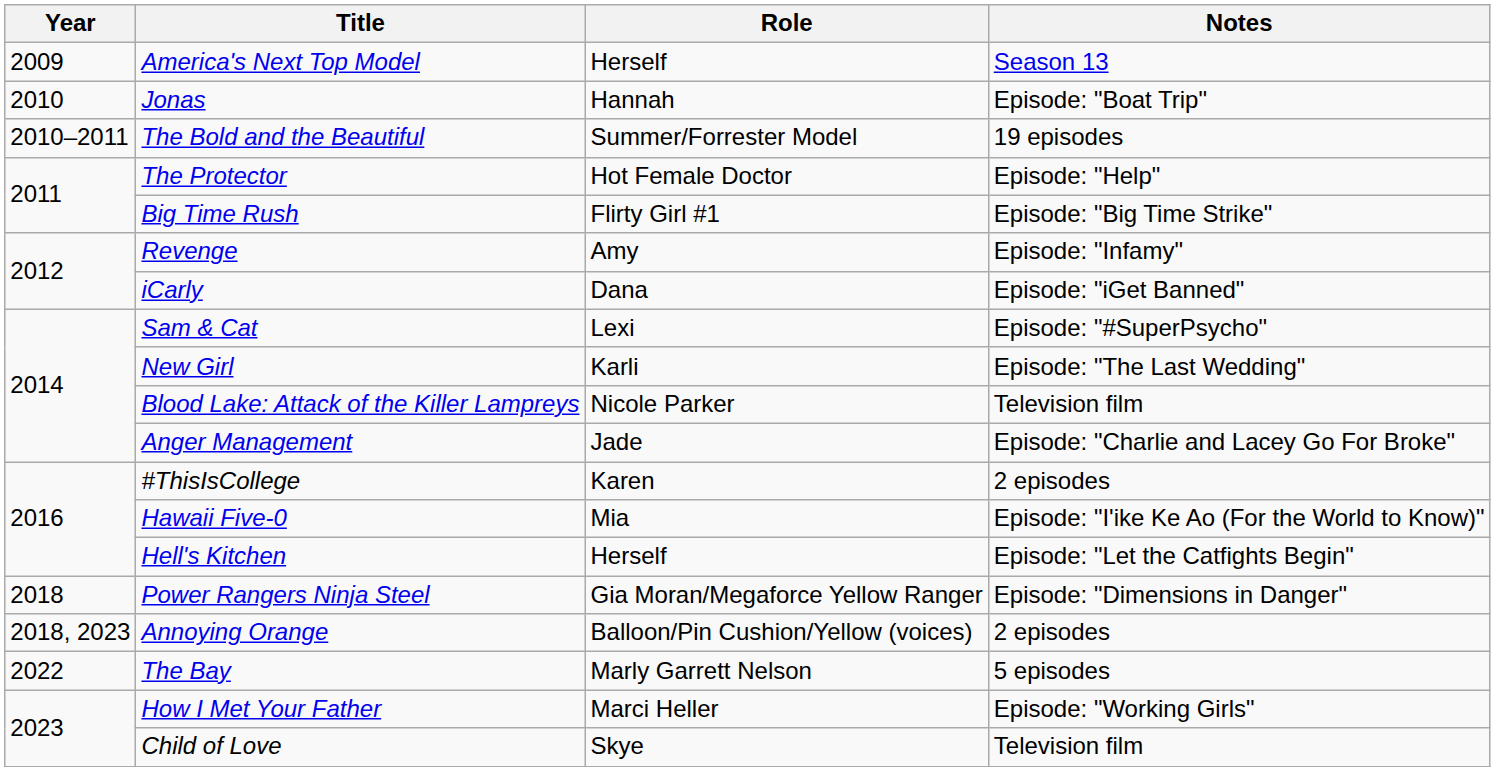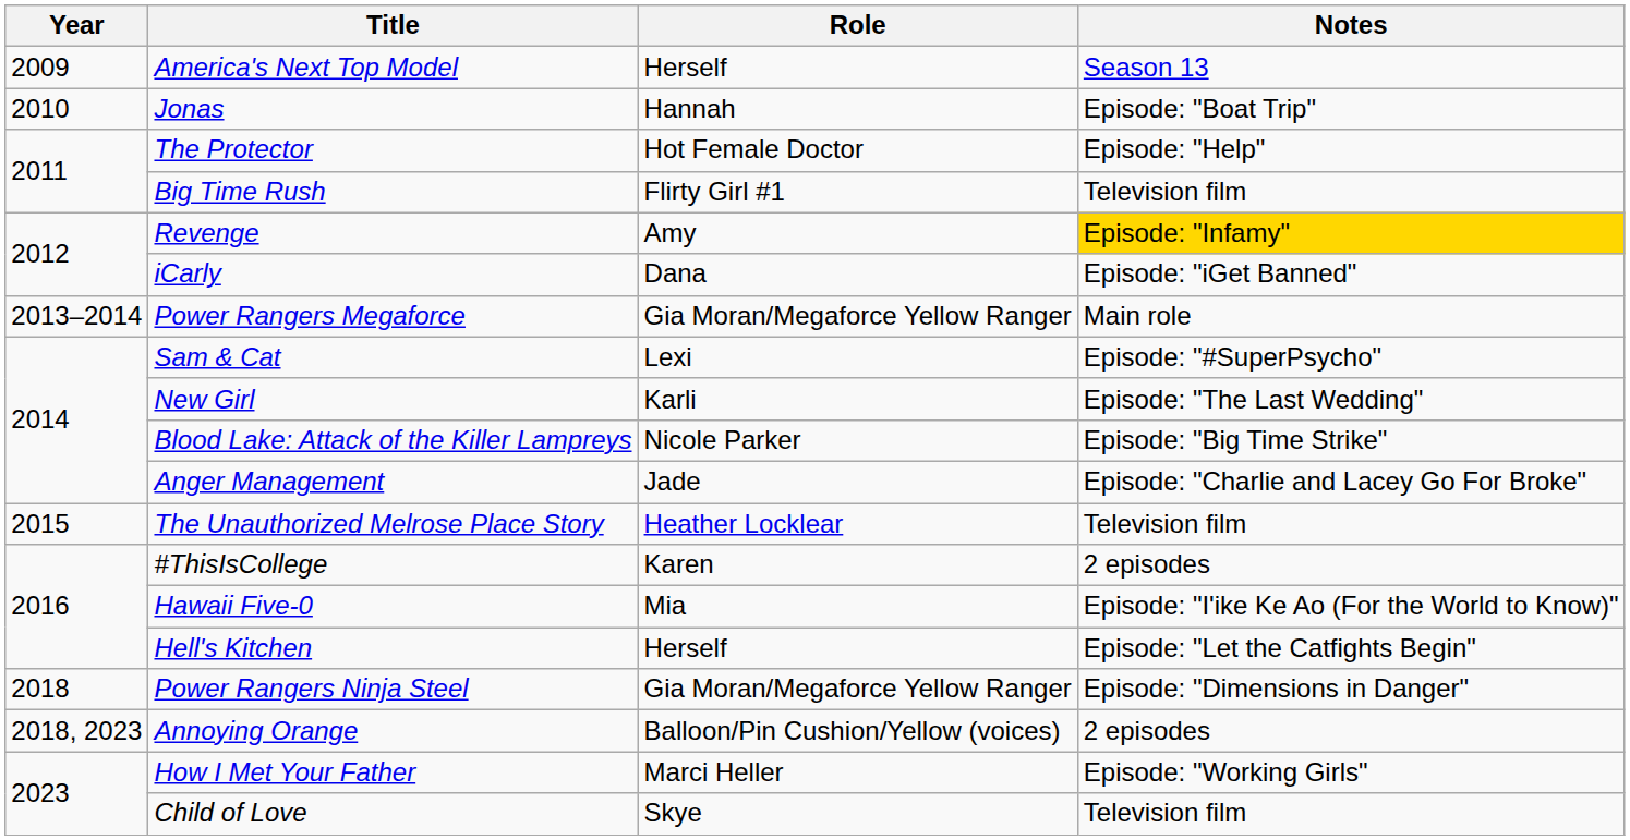- row: 2010–2011 | The Bold and the Beautiful | Summer/Forrester Model | 19 episodes
Big Time Rush | Notes: Episode: "Big Time Strike" -> Television film
Revenge | Notes: no background -> gold background
+ row: 2013–2014 | Power Rangers Megaforce | Gia Moran/Megaforce Yellow Ranger | Main role
Blood Lake: Attack of the Killer Lampreys | Notes: Television film -> Episode: "Big Time Strike"
+ row: 2015 | The Unauthorized Melrose Place Story | Heather Locklear | Television film
- row: 2022 | The Bay | Marly Garrett Nelson | 5 episodes
